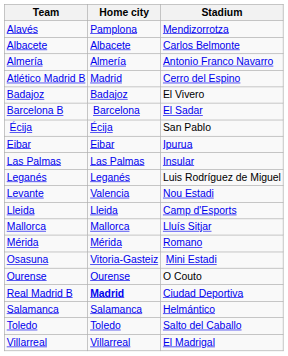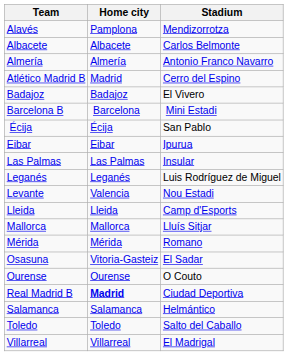Barcelona B | Stadium: El Sadar -> Mini Estadi
Osasuna | Stadium: Mini Estadi -> El Sadar
